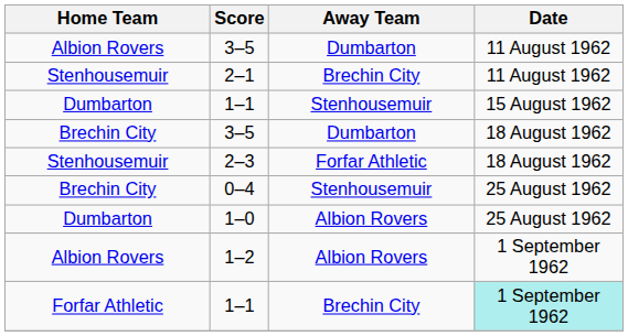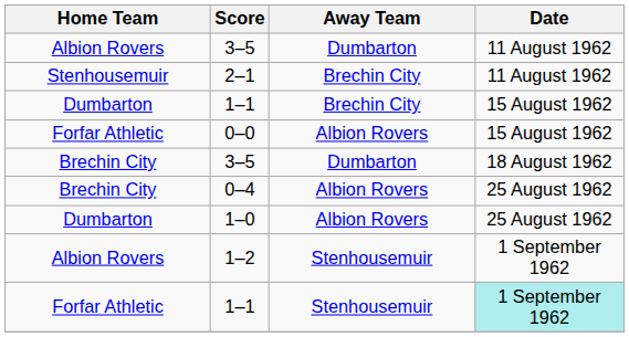Dumbarton / 1–1 | Away Team: Stenhousemuir -> Brechin City
+ row: Forfar Athletic | 0–0 | Albion Rovers | 15 August 1962
- row: Stenhousemuir | 2–3 | Forfar Athletic | 18 August 1962
0–4 | Away Team: Stenhousemuir -> Albion Rovers
1–2 | Away Team: Albion Rovers -> Stenhousemuir
Forfar Athletic / 1–1 | Away Team: Brechin City -> Stenhousemuir
